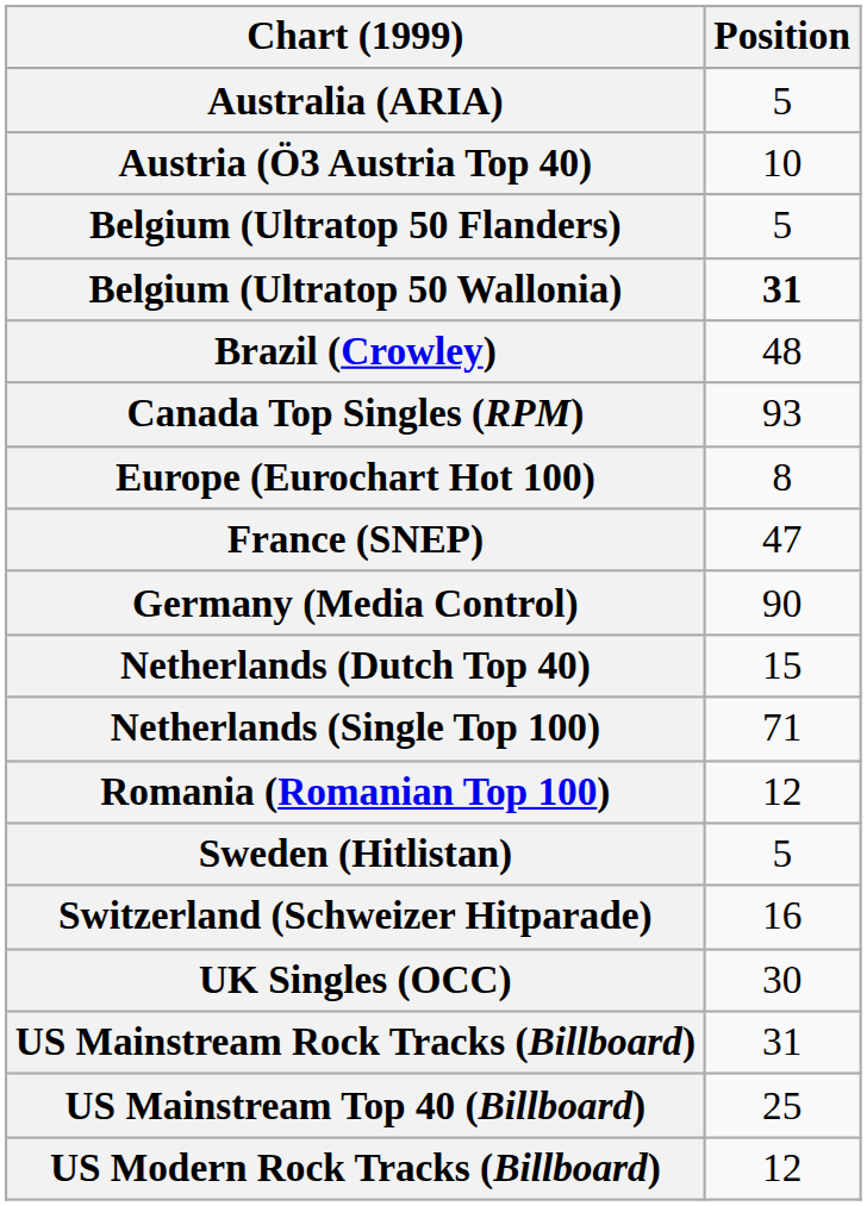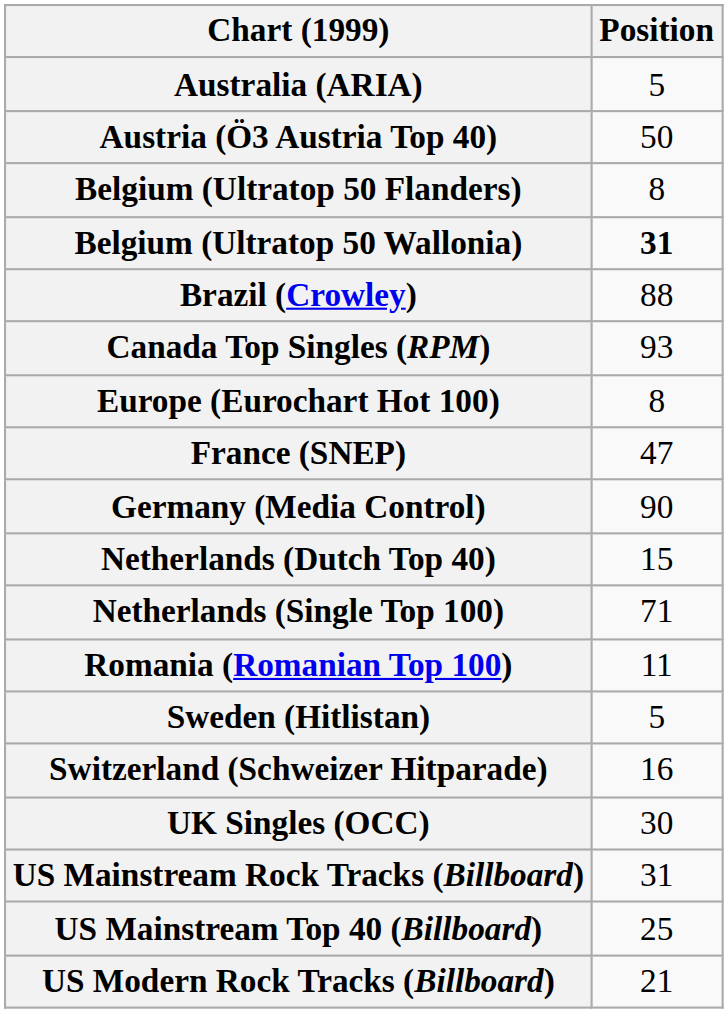Austria (Ö3 Austria Top 40) | Position: 10 -> 50
Belgium (Ultratop 50 Flanders) | Position: 5 -> 8
Brazil (Crowley) | Position: 48 -> 88
Romania (Romanian Top 100) | Position: 12 -> 11
US Modern Rock Tracks (Billboard) | Position: 12 -> 21
